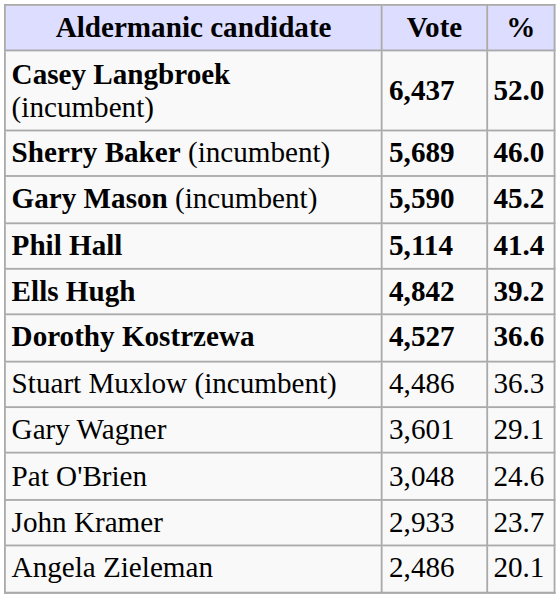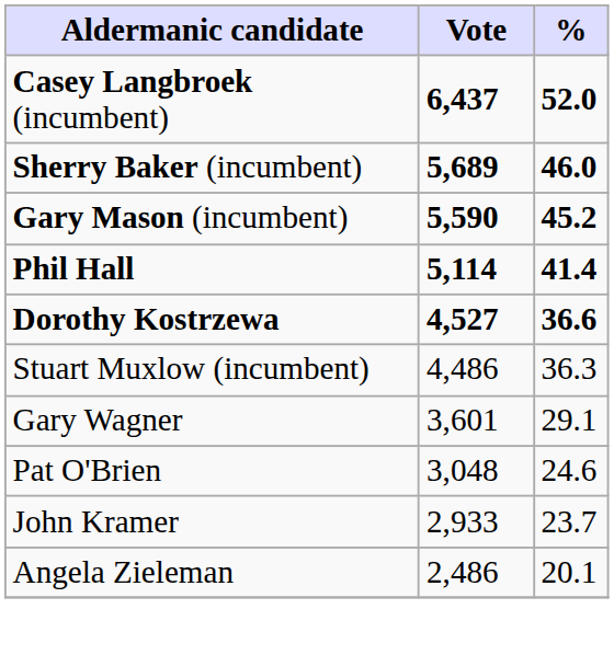- row: Ells Hugh | 4,842 | 39.2
